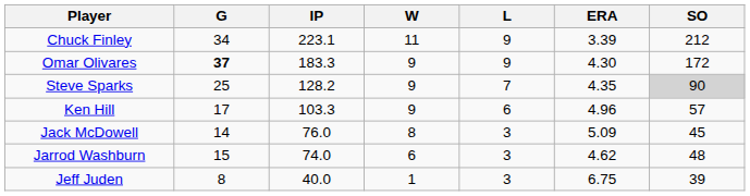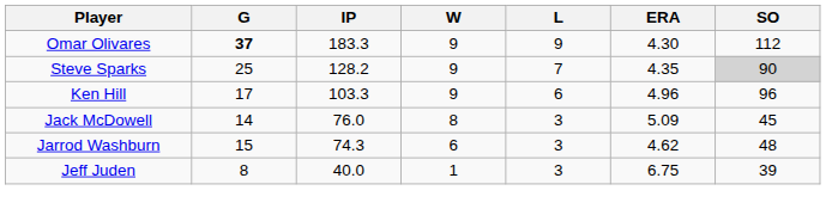- row: Chuck Finley | 34 | 223.1 | 11 | 9 | 3.39 | 212
Omar Olivares | SO: 172 -> 112
Ken Hill | SO: 57 -> 96
Jarrod Washburn | IP: 74.0 -> 74.3
